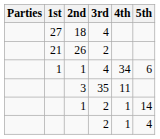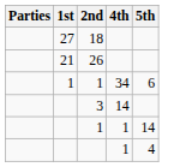- column: 3rd | 4 | 2 | 4 | 35 | 2 | 2
3 | 4th: 11 -> 14
